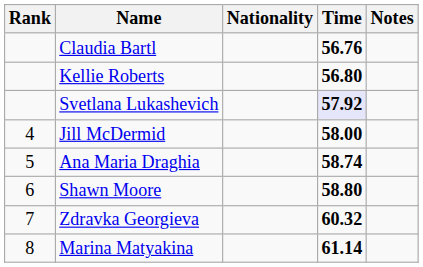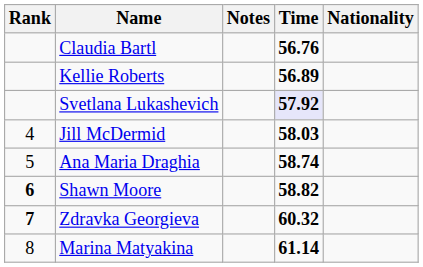columns swapped: Nationality <-> Notes
Kellie Roberts | Time: 56.80 -> 56.89
Jill McDermid | Time: 58.00 -> 58.03
Shawn Moore | Rank: normal -> bold
Shawn Moore | Time: 58.80 -> 58.82
Zdravka Georgieva | Rank: normal -> bold
